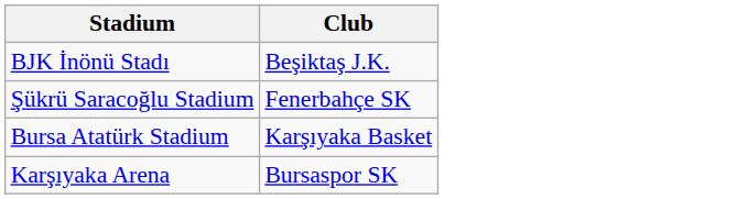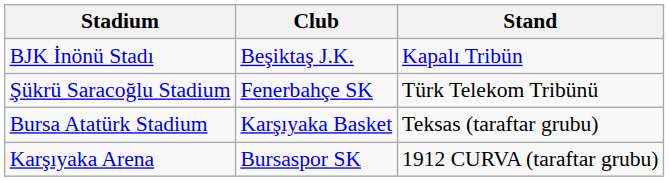+ column: Stand | Kapalı Tribün | Türk Telekom Tribünü | Teksas (taraftar grubu) | 1912 CURVA (taraftar grubu)
